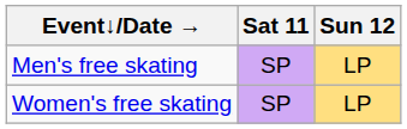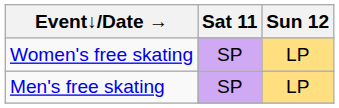rows swapped: Men's free skating <-> Women's free skating
